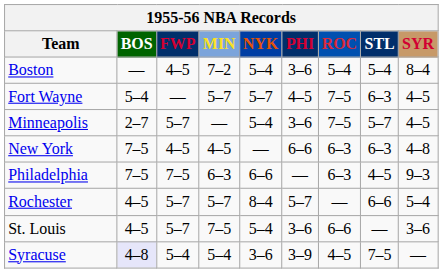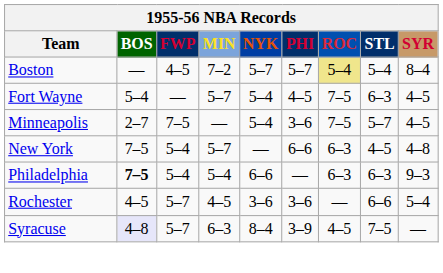Boston | NYK: 5–4 -> 5–7
Boston | PHI: 3–6 -> 5–7
Boston | ROC: no background -> khaki background
Fort Wayne | NYK: 5–7 -> 5–4
Minneapolis | FWP: 5–7 -> 7–5
New York | FWP: 4–5 -> 5–4
New York | MIN: 4–5 -> 5–7
New York | STL: 6–3 -> 4–5
Philadelphia | BOS: normal -> bold
Philadelphia | FWP: 7–5 -> 5–4
Philadelphia | MIN: 6–3 -> 5–4
Philadelphia | STL: 4–5 -> 6–3
Rochester | MIN: 5–7 -> 4–5
Rochester | NYK: 8–4 -> 3–6
Rochester | PHI: 5–7 -> 3–6
- row: St. Louis | 4–5 | 5–7 | 7–5 | 5–4 | 3–6 | 6–6 | — | 3–6
Syracuse | FWP: 5–4 -> 5–7
Syracuse | MIN: 5–4 -> 6–3
Syracuse | NYK: 3–6 -> 8–4
